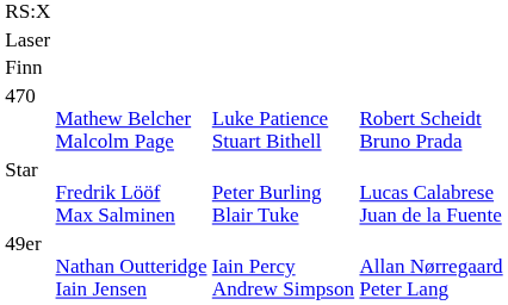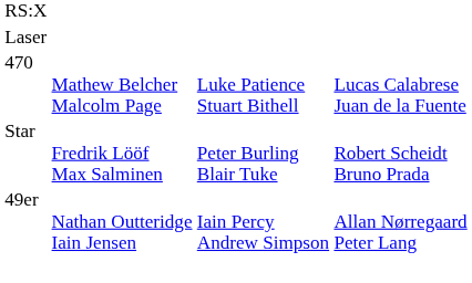- row: Finn
470 | column 4: Robert Scheidt Bruno Prada -> Lucas Calabrese Juan de la Fuente
Star | column 4: Lucas Calabrese Juan de la Fuente -> Robert Scheidt Bruno Prada
